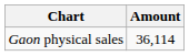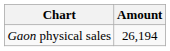Gaon physical sales | Amount: 36,114 -> 26,194
